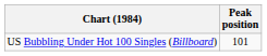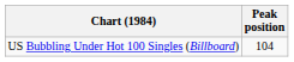US Bubbling Under Hot 100 Singles (Billboard) | Peak position: 101 -> 104
